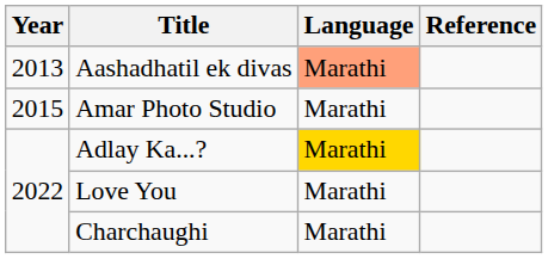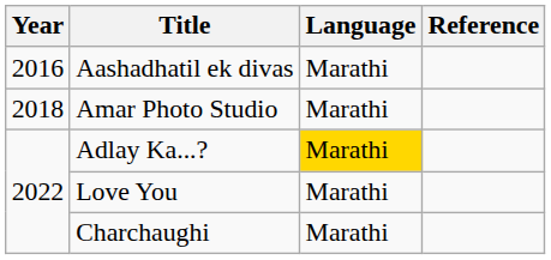Aashadhatil ek divas | Year: 2013 -> 2016
Aashadhatil ek divas | Language: lightsalmon background -> no background
Amar Photo Studio | Year: 2015 -> 2018
